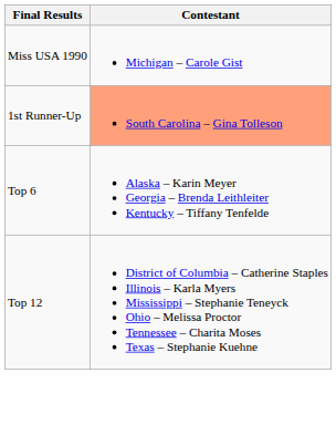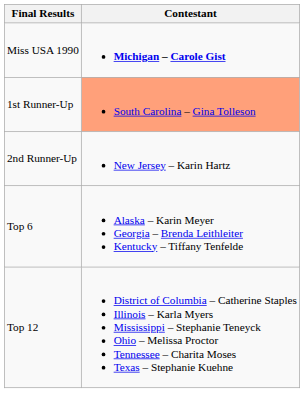Miss USA 1990 | Contestant: normal -> bold
+ row: 2nd Runner-Up | New Jersey – Karin Hartz
